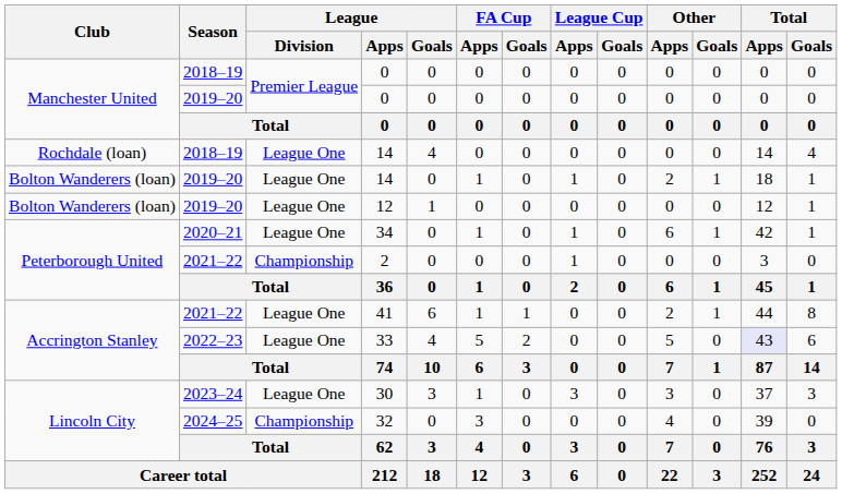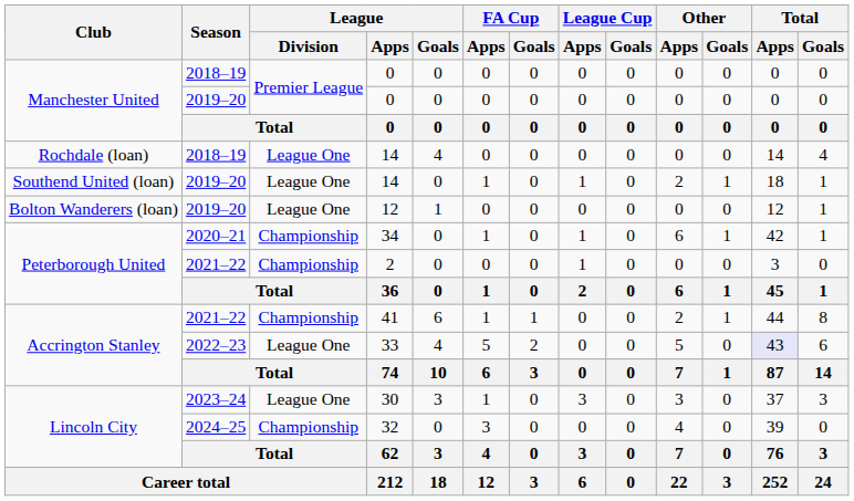2019–20 / 14 | Club: Bolton Wanderers (loan) -> Southend United (loan)
34 | League / Division: League One -> Championship
41 | League / Division: League One -> Championship
